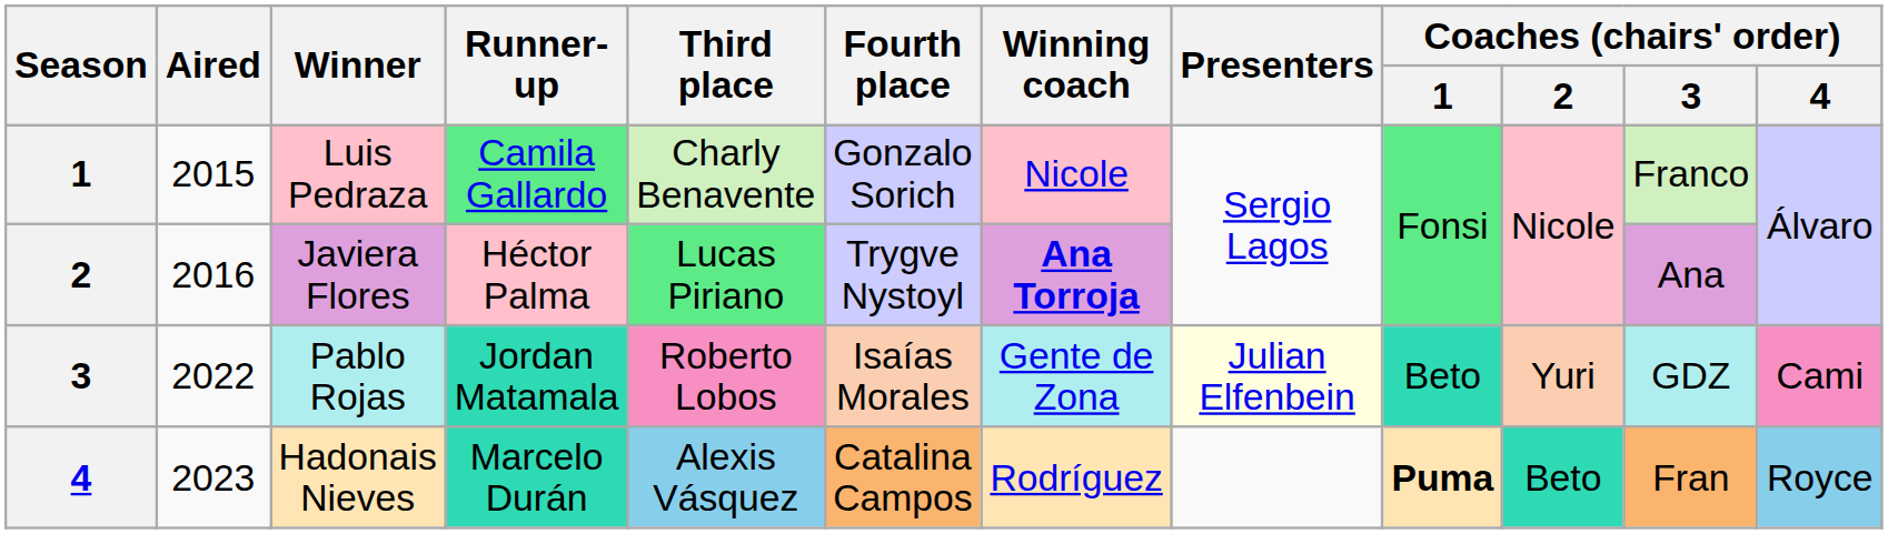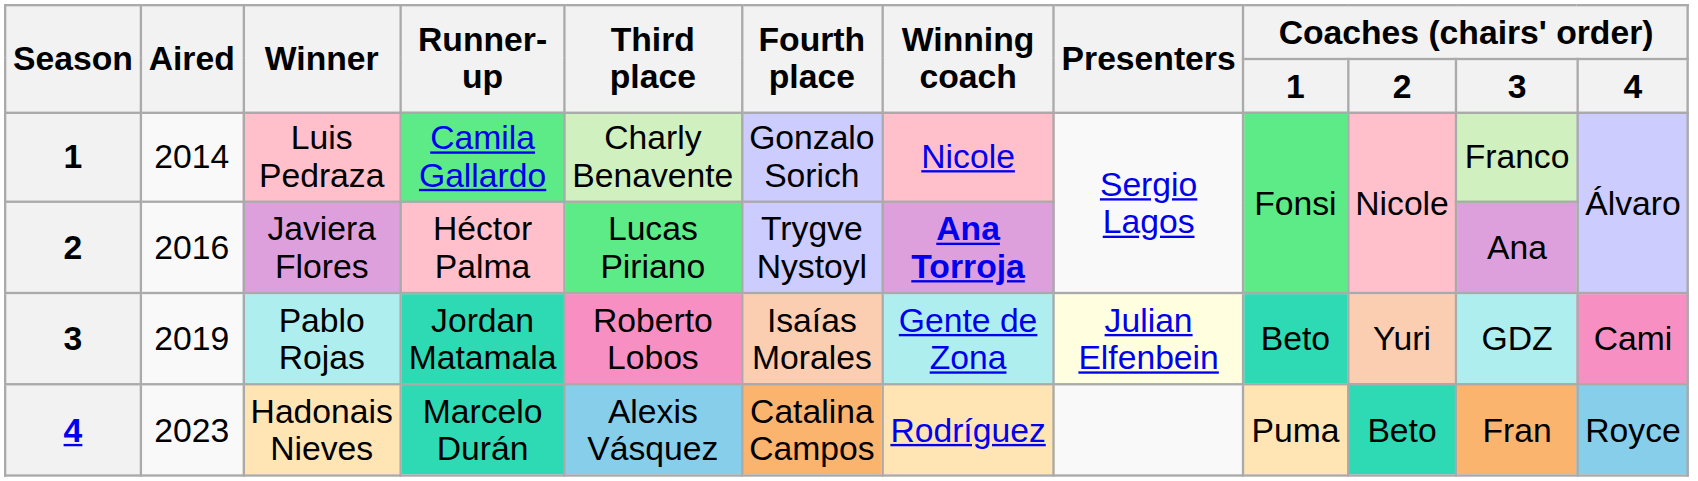Luis Pedraza | Aired: 2015 -> 2014
Pablo Rojas | Aired: 2022 -> 2019
Hadonais Nieves | Coaches (chairs' order) / 1: bold -> normal
